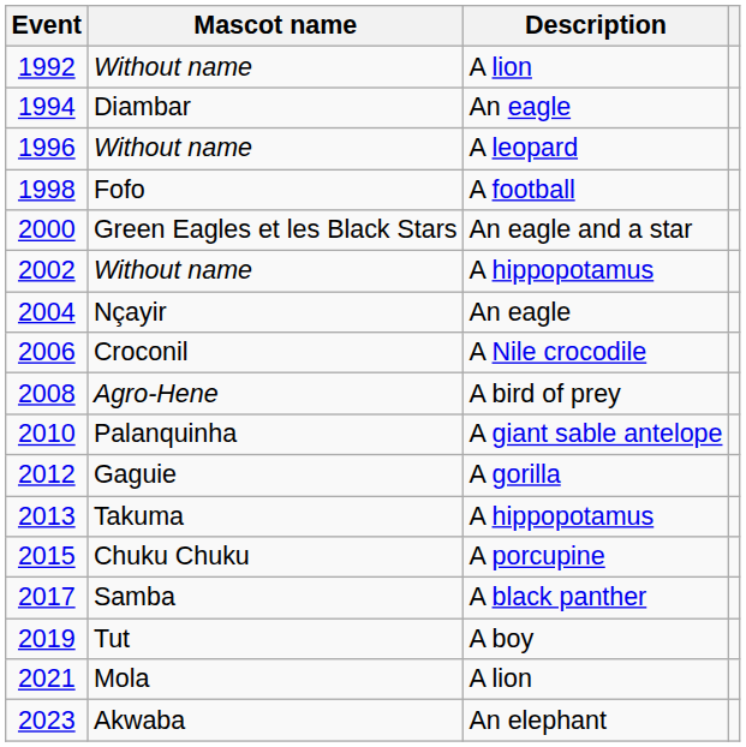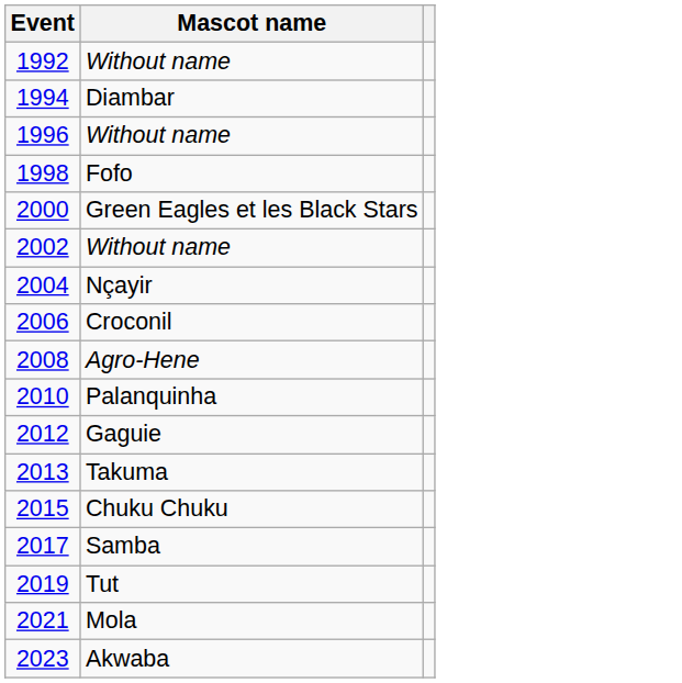- column: Description | A lion | An eagle | A leopard | A football | An eagle and a star | A hippopotamus | An eagle | A Nile crocodile | A bird of prey | A giant sable antelope | A gorilla | A hippopotamus | A porcupine | A black panther | A boy | A lion | An elephant
